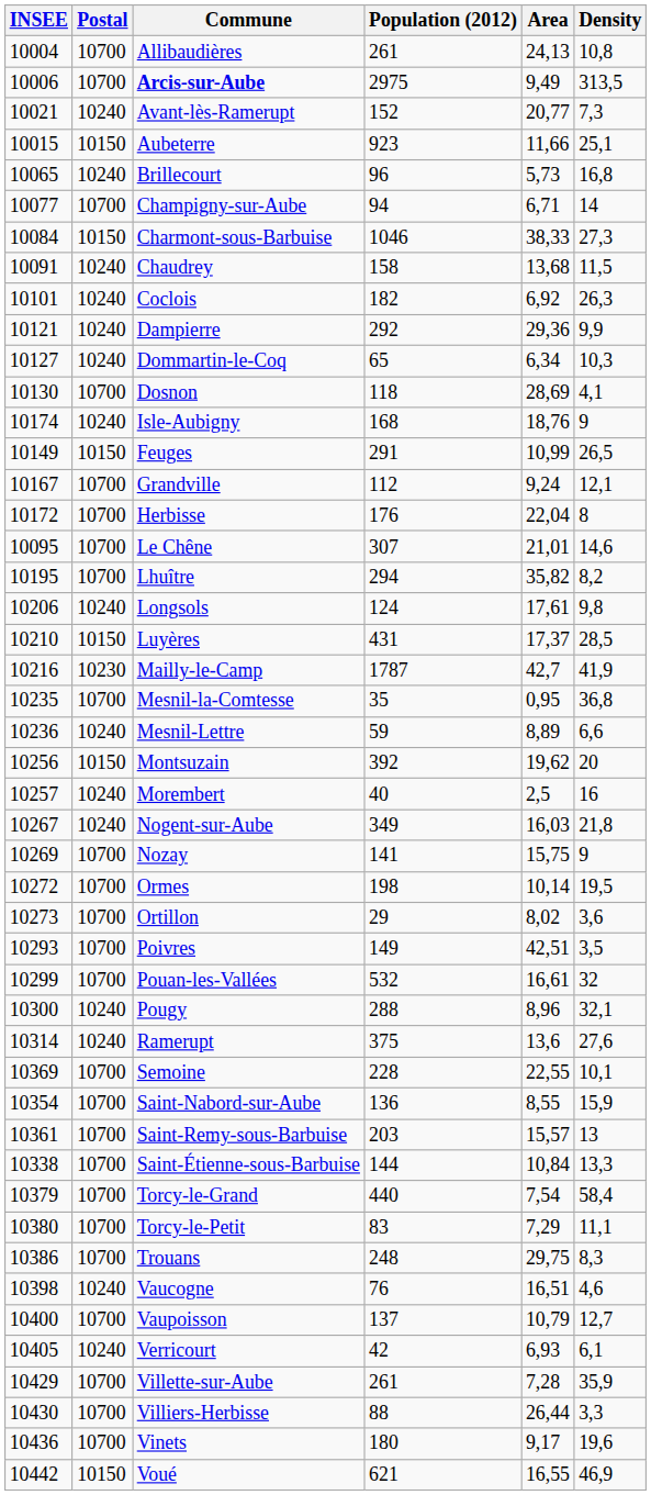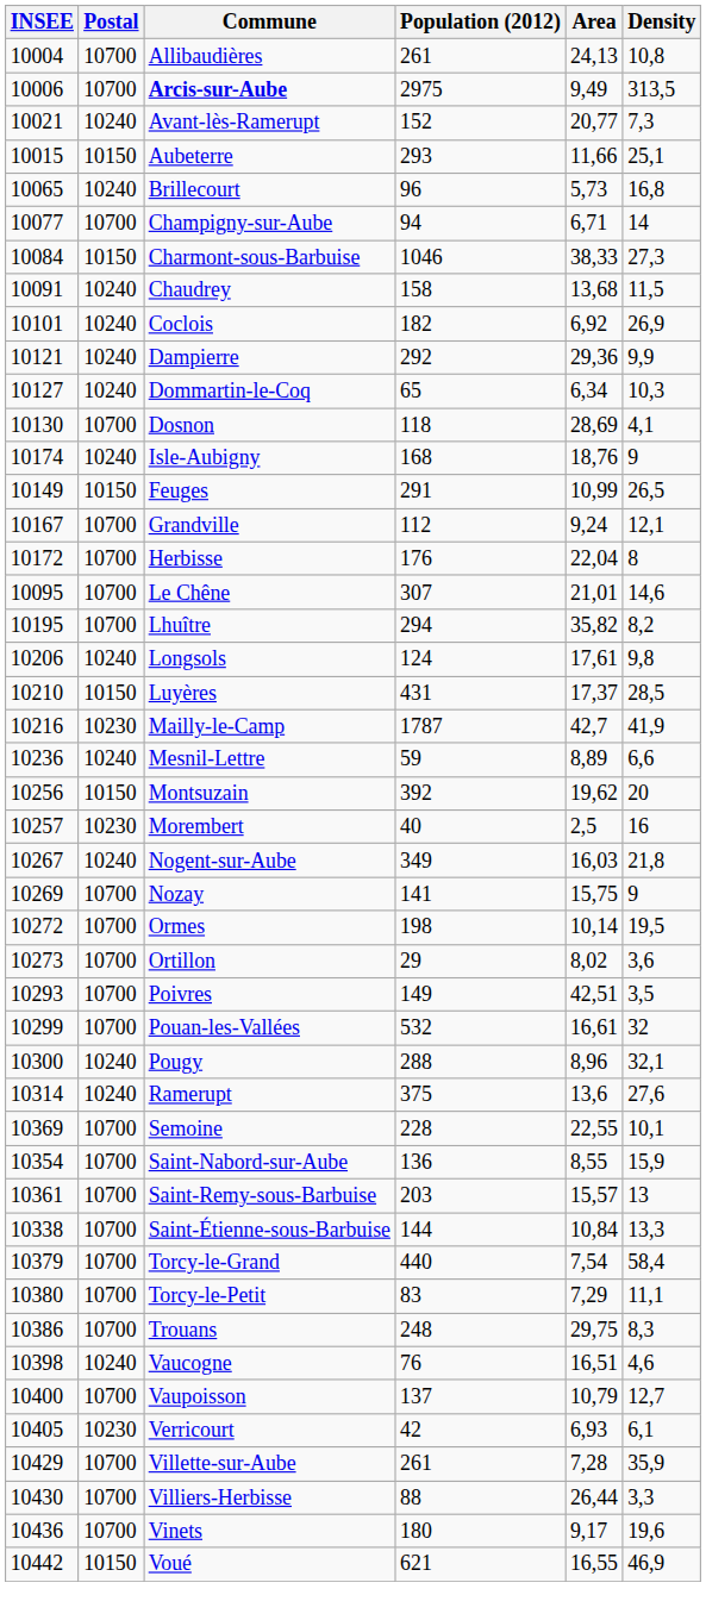Aubeterre | Population (2012): 923 -> 293
Coclois | Density: 26,3 -> 26,9
- row: 10235 | 10700 | Mesnil-la-Comtesse | 35 | 0,95 | 36,8
Morembert | Postal: 10240 -> 10230
Verricourt | Postal: 10240 -> 10230
